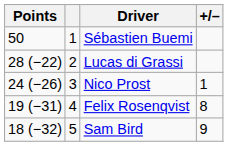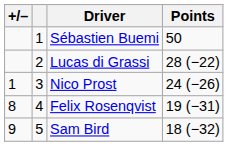columns swapped: +/– <-> Points
